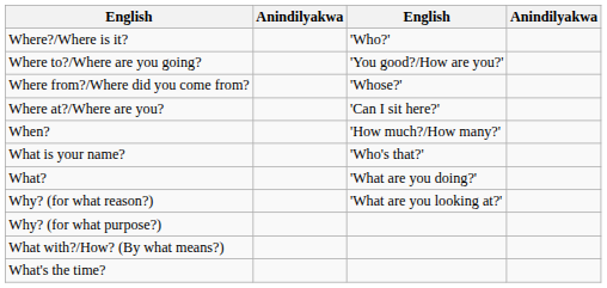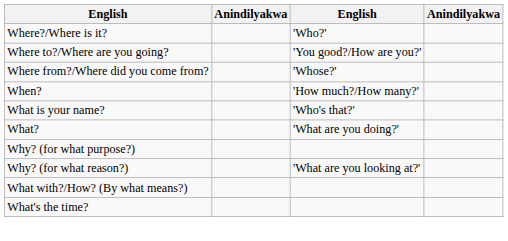- row: Where at?/Where are you? | 'Can I sit here?'
rows swapped: Why? (for what reason?) <-> Why? (for what purpose?)
